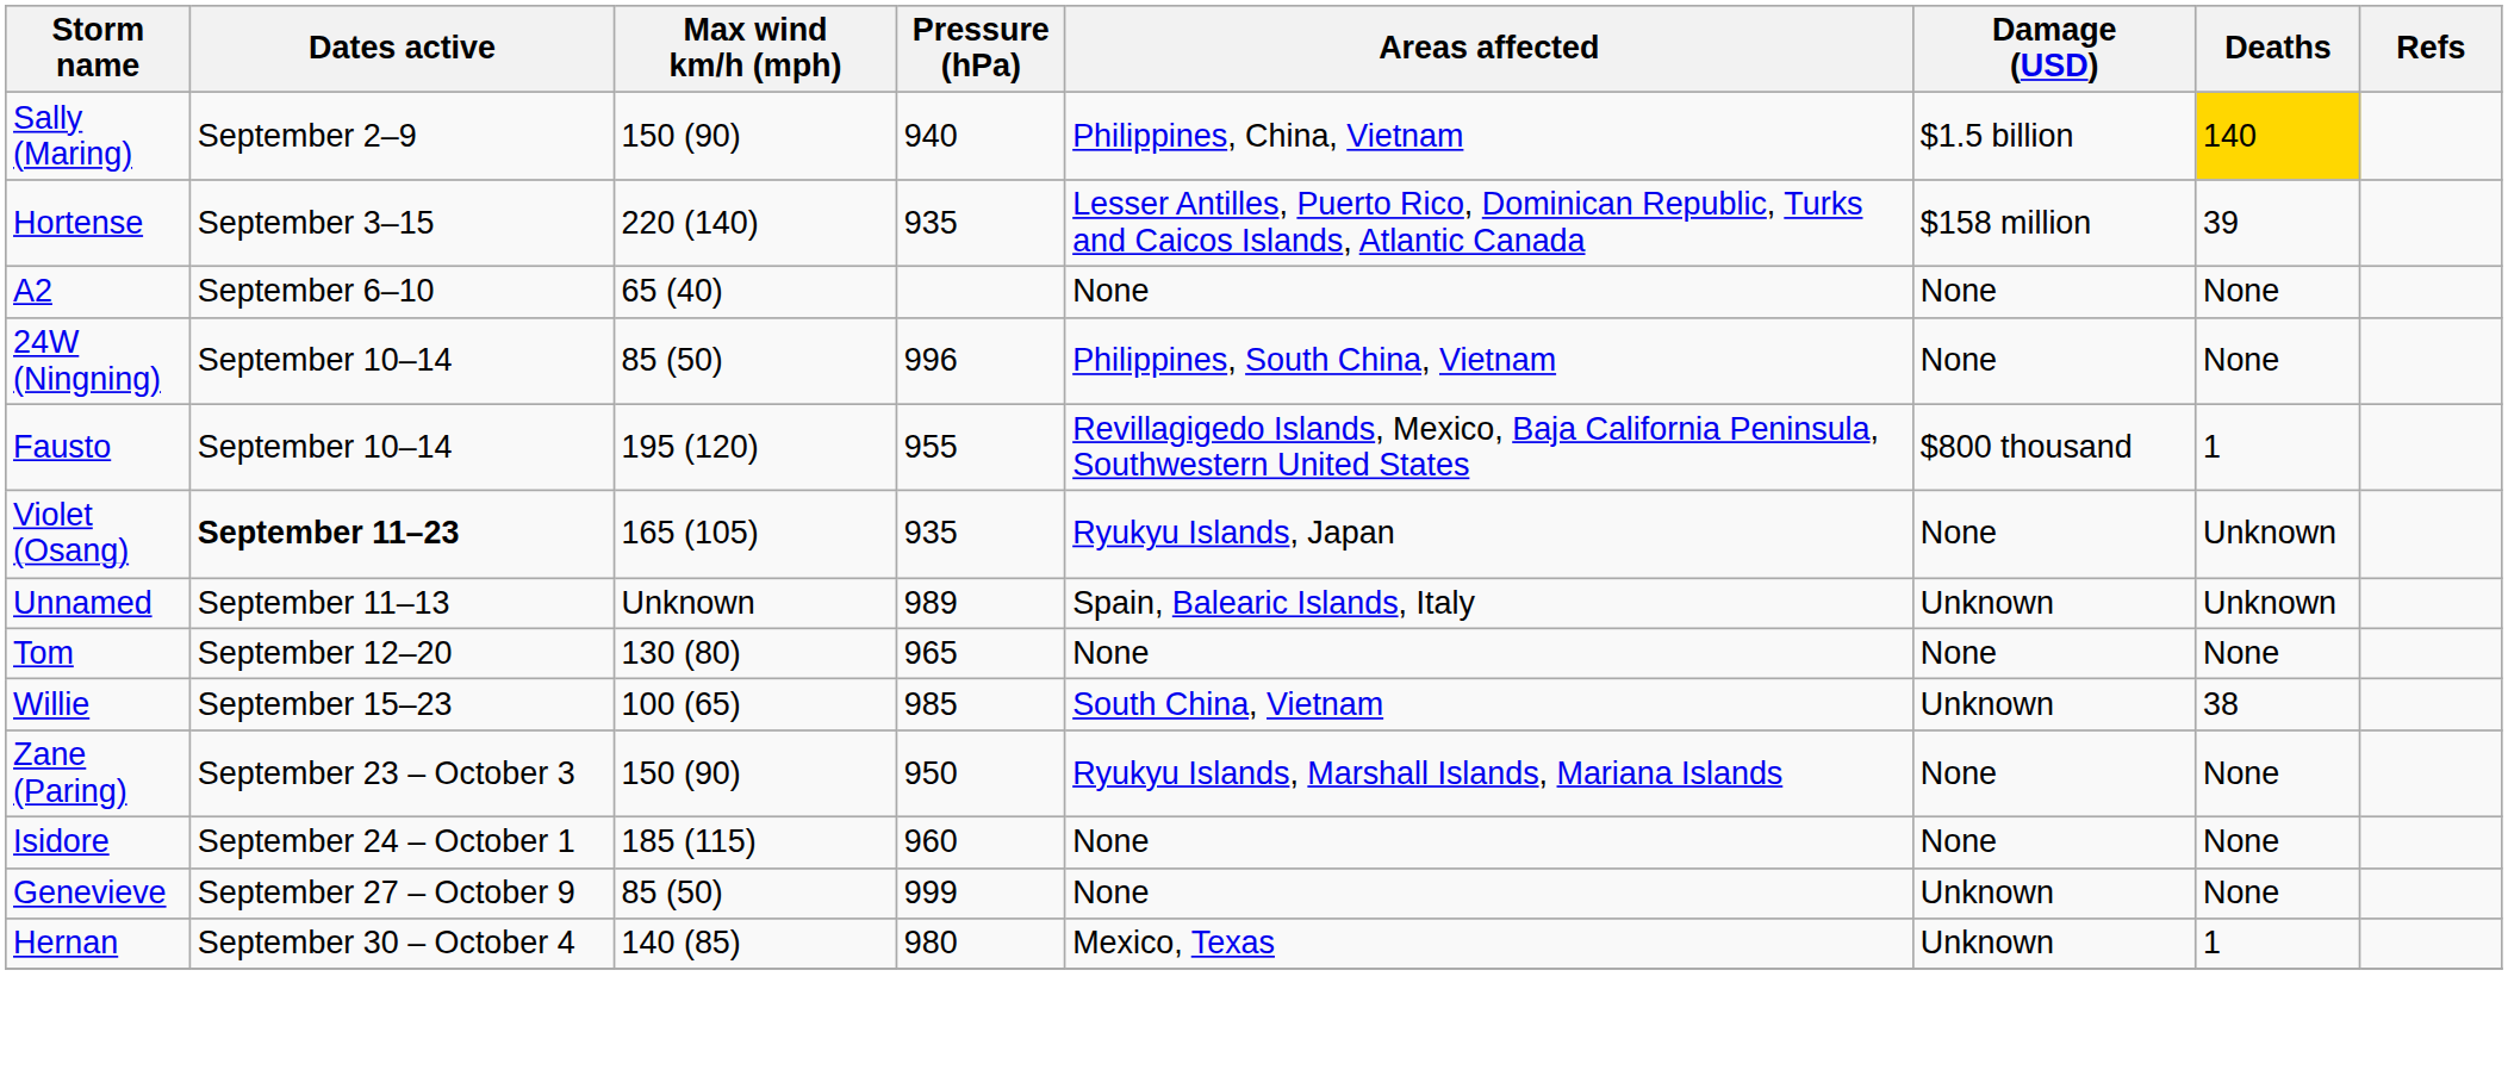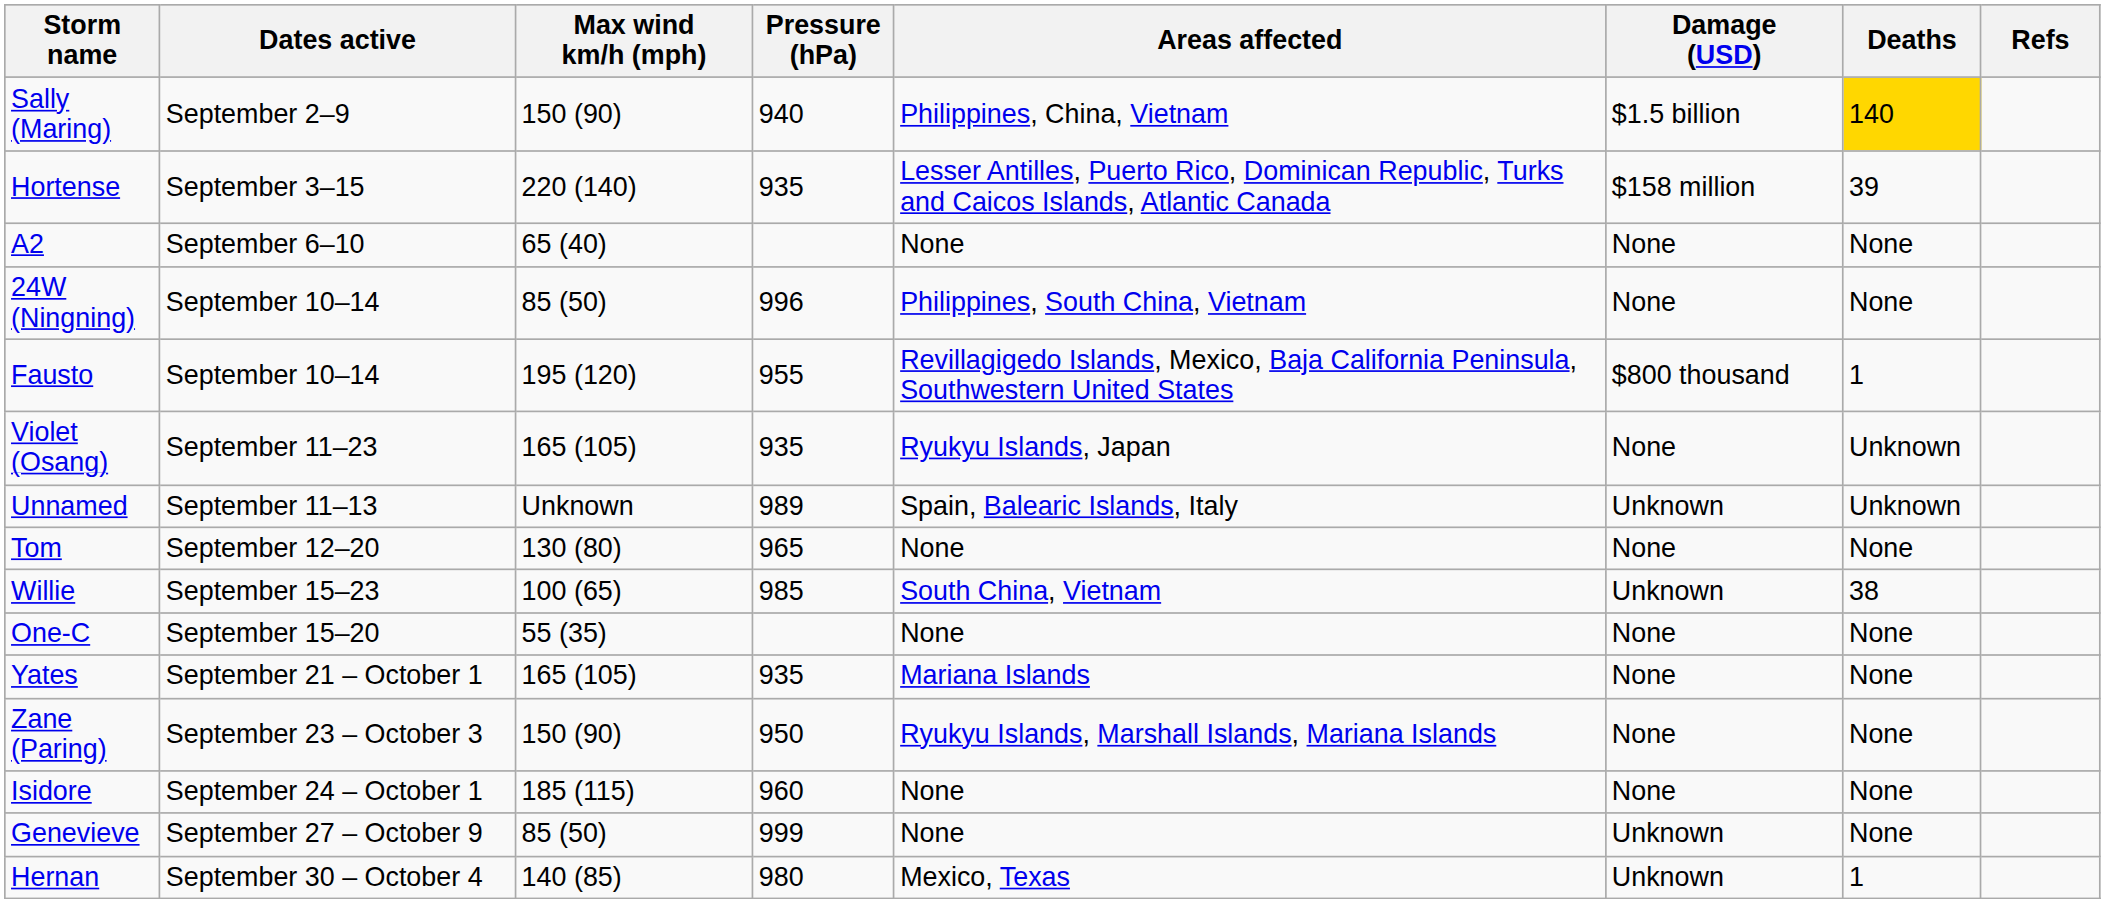Violet (Osang) | Dates active: bold -> normal
+ row: One-C | September 15–20 | 55 (35) | None | None | None
+ row: Yates | September 21 – October 1 | 165 (105) | 935 | Mariana Islands | None | None
